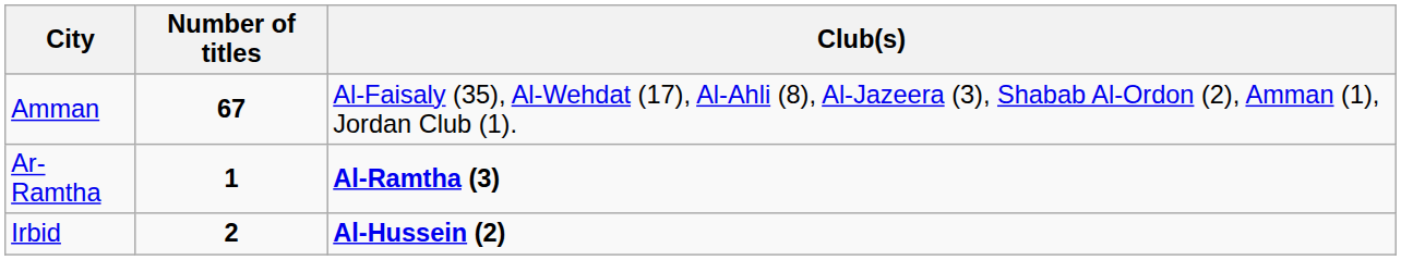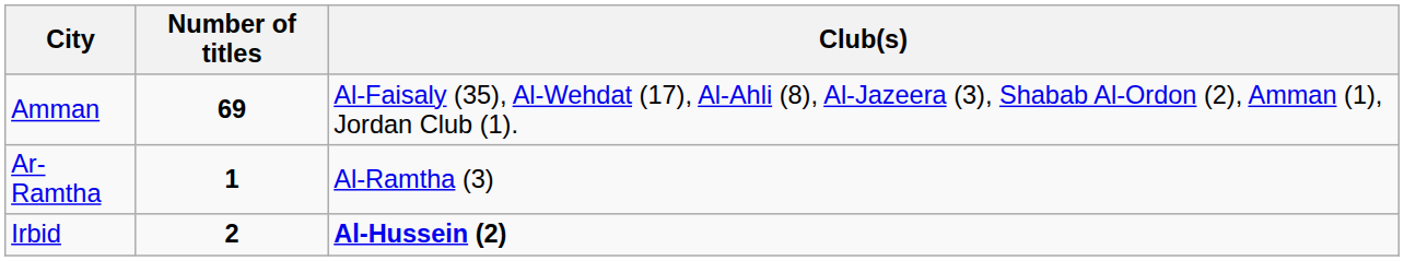Amman | Number of titles: 67 -> 69
Ar-Ramtha | Club(s): bold -> normal
